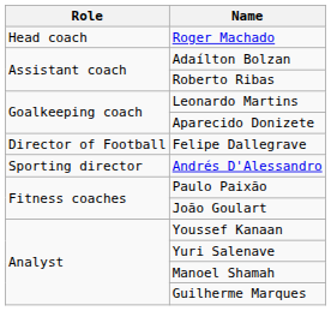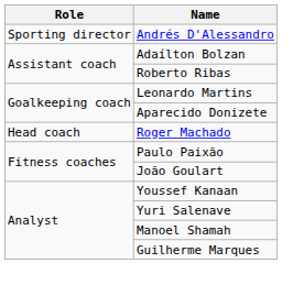rows swapped: Roger Machado <-> Andrés D'Alessandro
- row: Director of Football | Felipe Dallegrave
